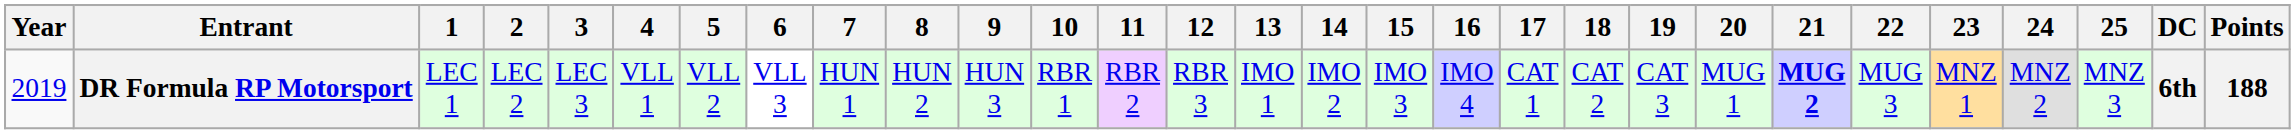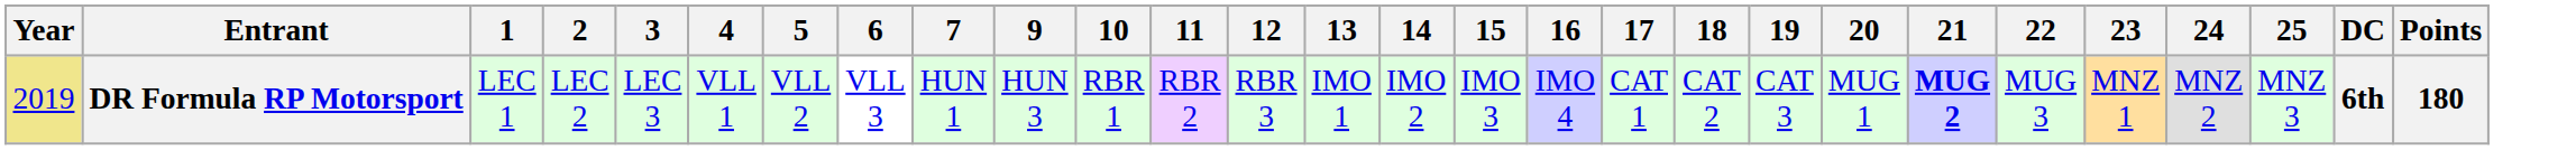- column: 8 | HUN 2
DR Formula RP Motorsport | Year: no background -> khaki background
DR Formula RP Motorsport | Points: 188 -> 180
